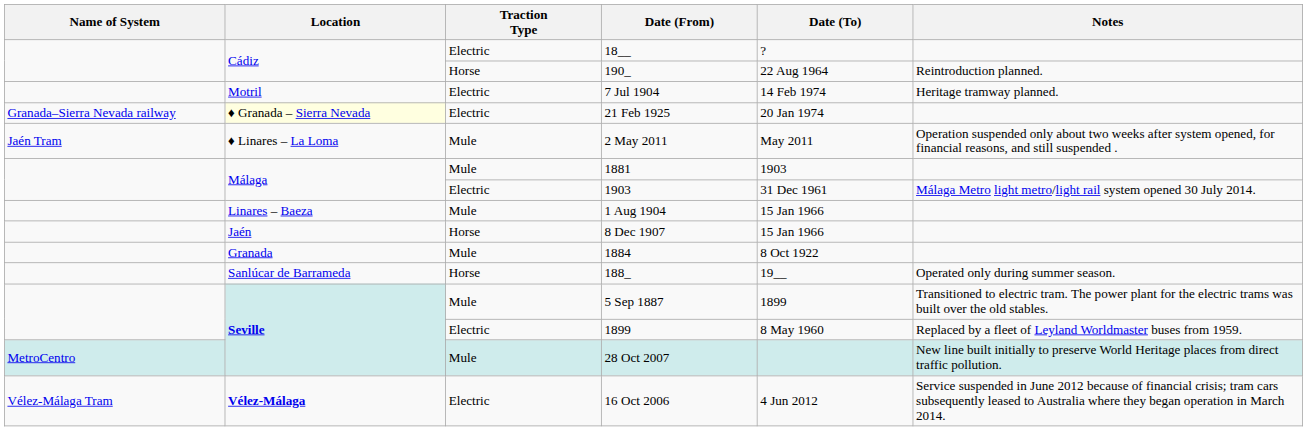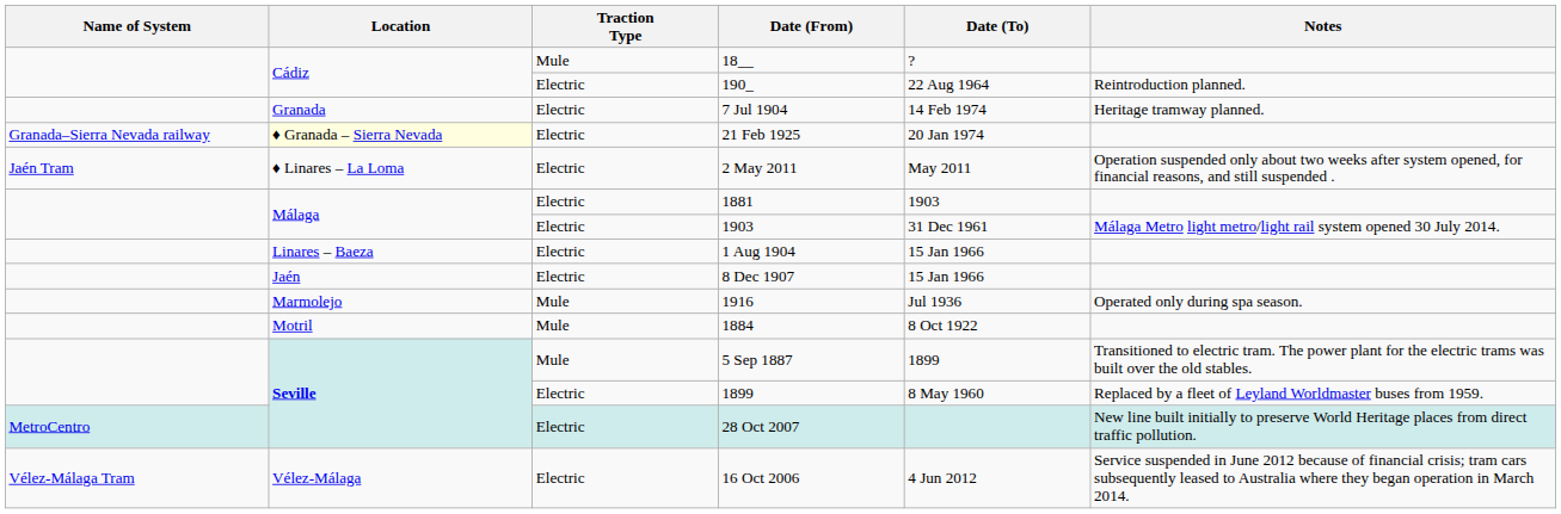18__ | Traction Type: Electric -> Mule
190_ | Traction Type: Horse -> Electric
7 Jul 1904 | Location: Motril -> Granada
2 May 2011 | Traction Type: Mule -> Electric
1881 | Traction Type: Mule -> Electric
1 Aug 1904 | Traction Type: Mule -> Electric
8 Dec 1907 | Traction Type: Horse -> Electric
+ row: Marmolejo | Mule | 1916 | Jul 1936 | Operated only during spa season.
1884 | Location: Granada -> Motril
- row: Sanlúcar de Barrameda | Horse | 188_ | 19__ | Operated only during summer season.
28 Oct 2007 | Traction Type: Mule -> Electric
16 Oct 2006 | Location: bold -> normal
